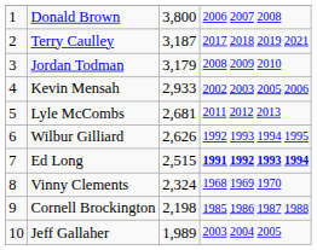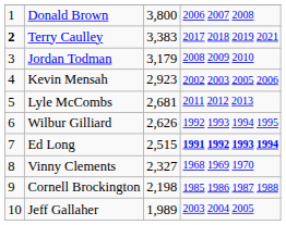Terry Caulley | column 1: normal -> bold
Terry Caulley | column 3: 3,187 -> 3,383
Kevin Mensah | column 3: 2,933 -> 2,923
Vinny Clements | column 3: 2,324 -> 2,327
